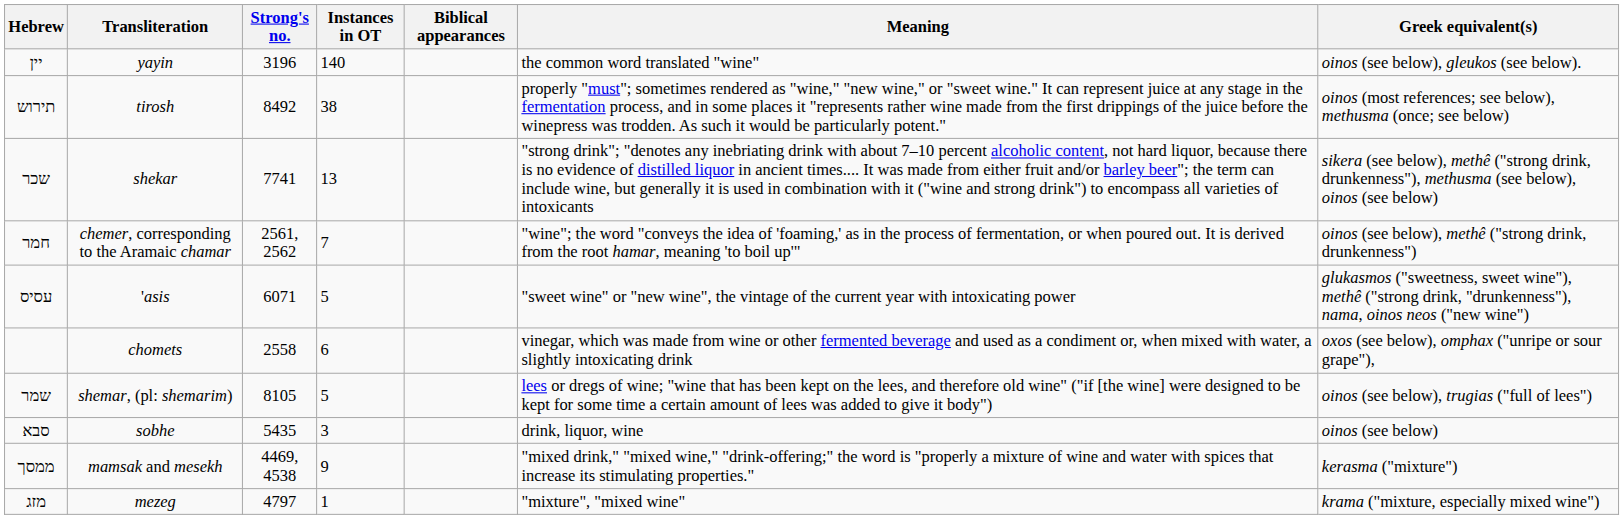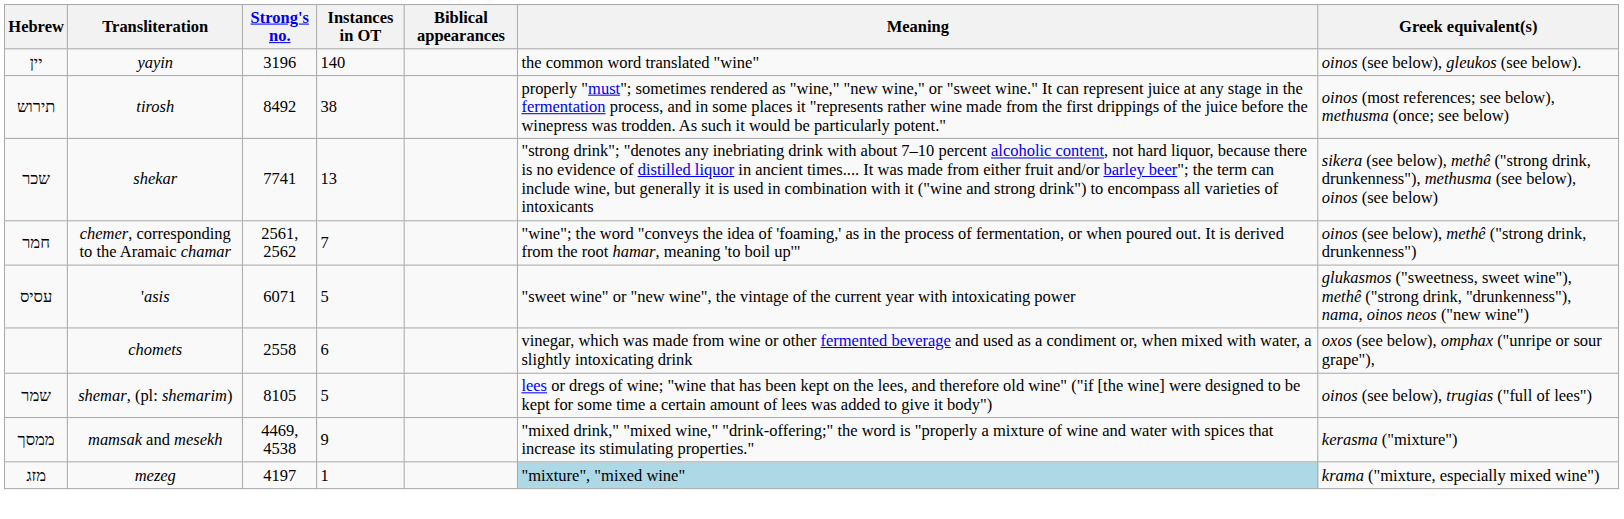- row: סבא | sobhe | 5435 | 3 | drink, liquor, wine | oinos (see below)
מזג | Strong's no.: 4797 -> 4197
מזג | Meaning: no background -> lightblue background
